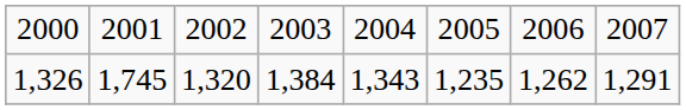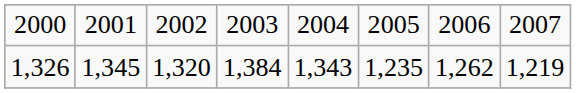1,326 | column 2: 1,745 -> 1,345
1,326 | column 8: 1,291 -> 1,219
